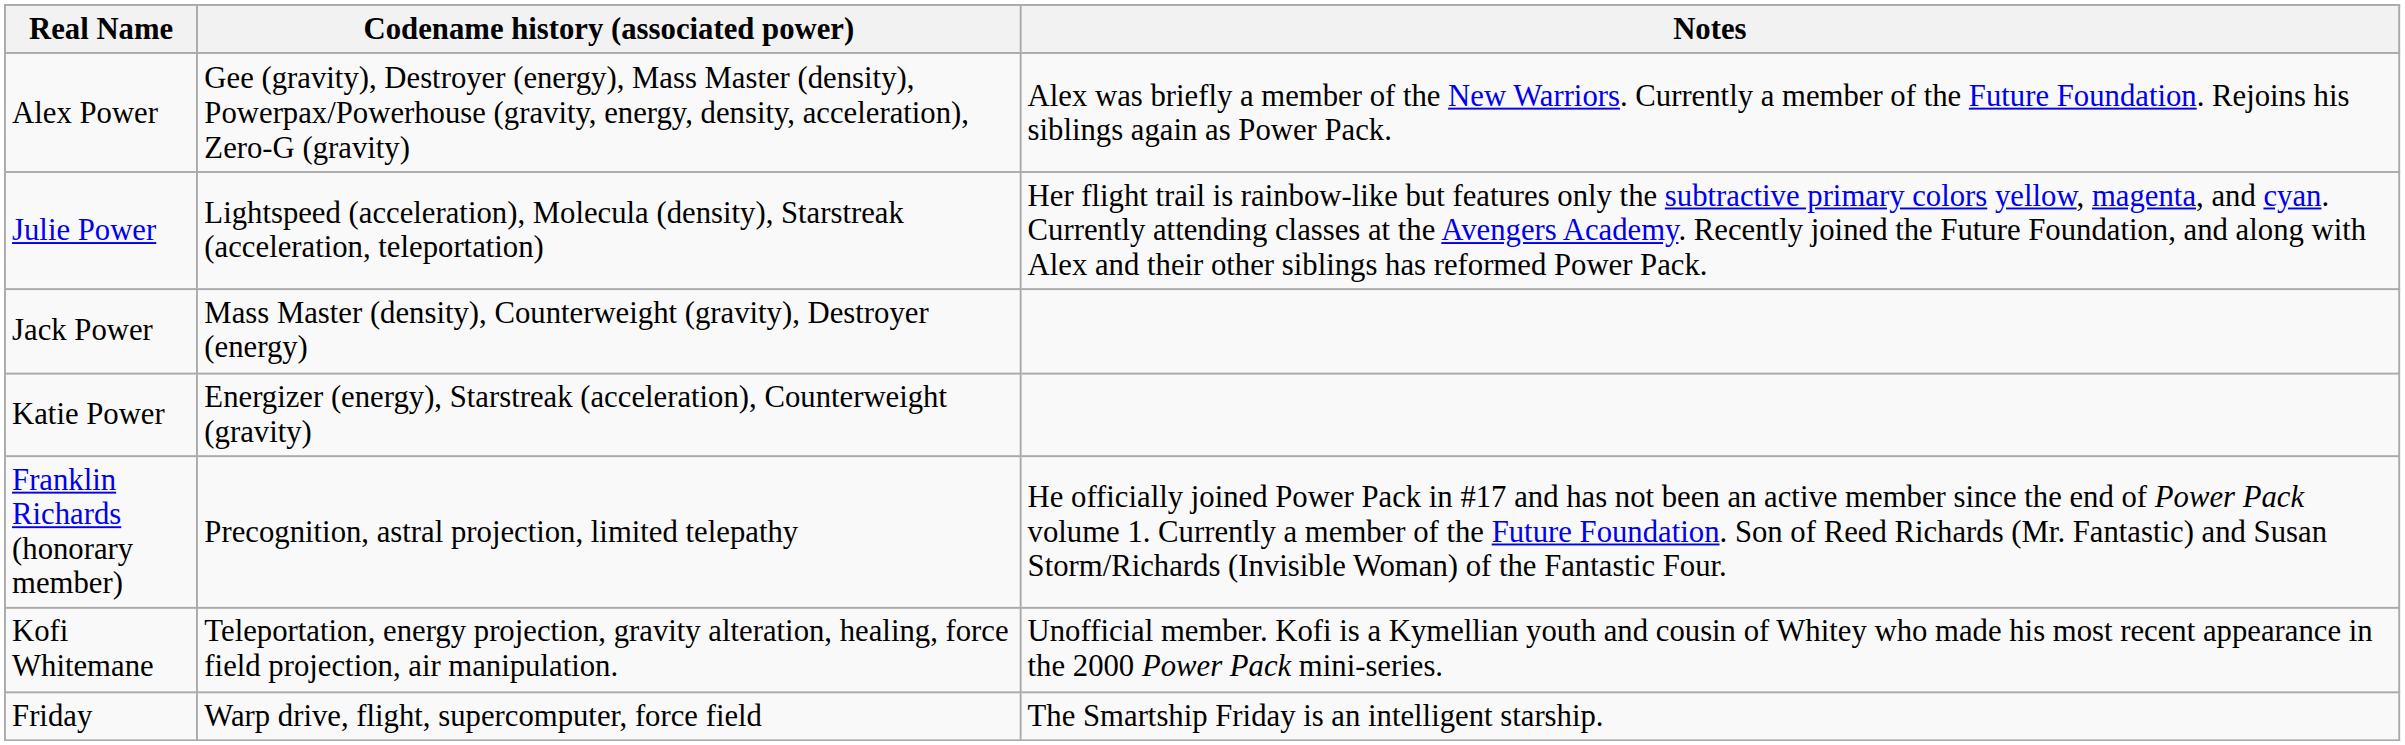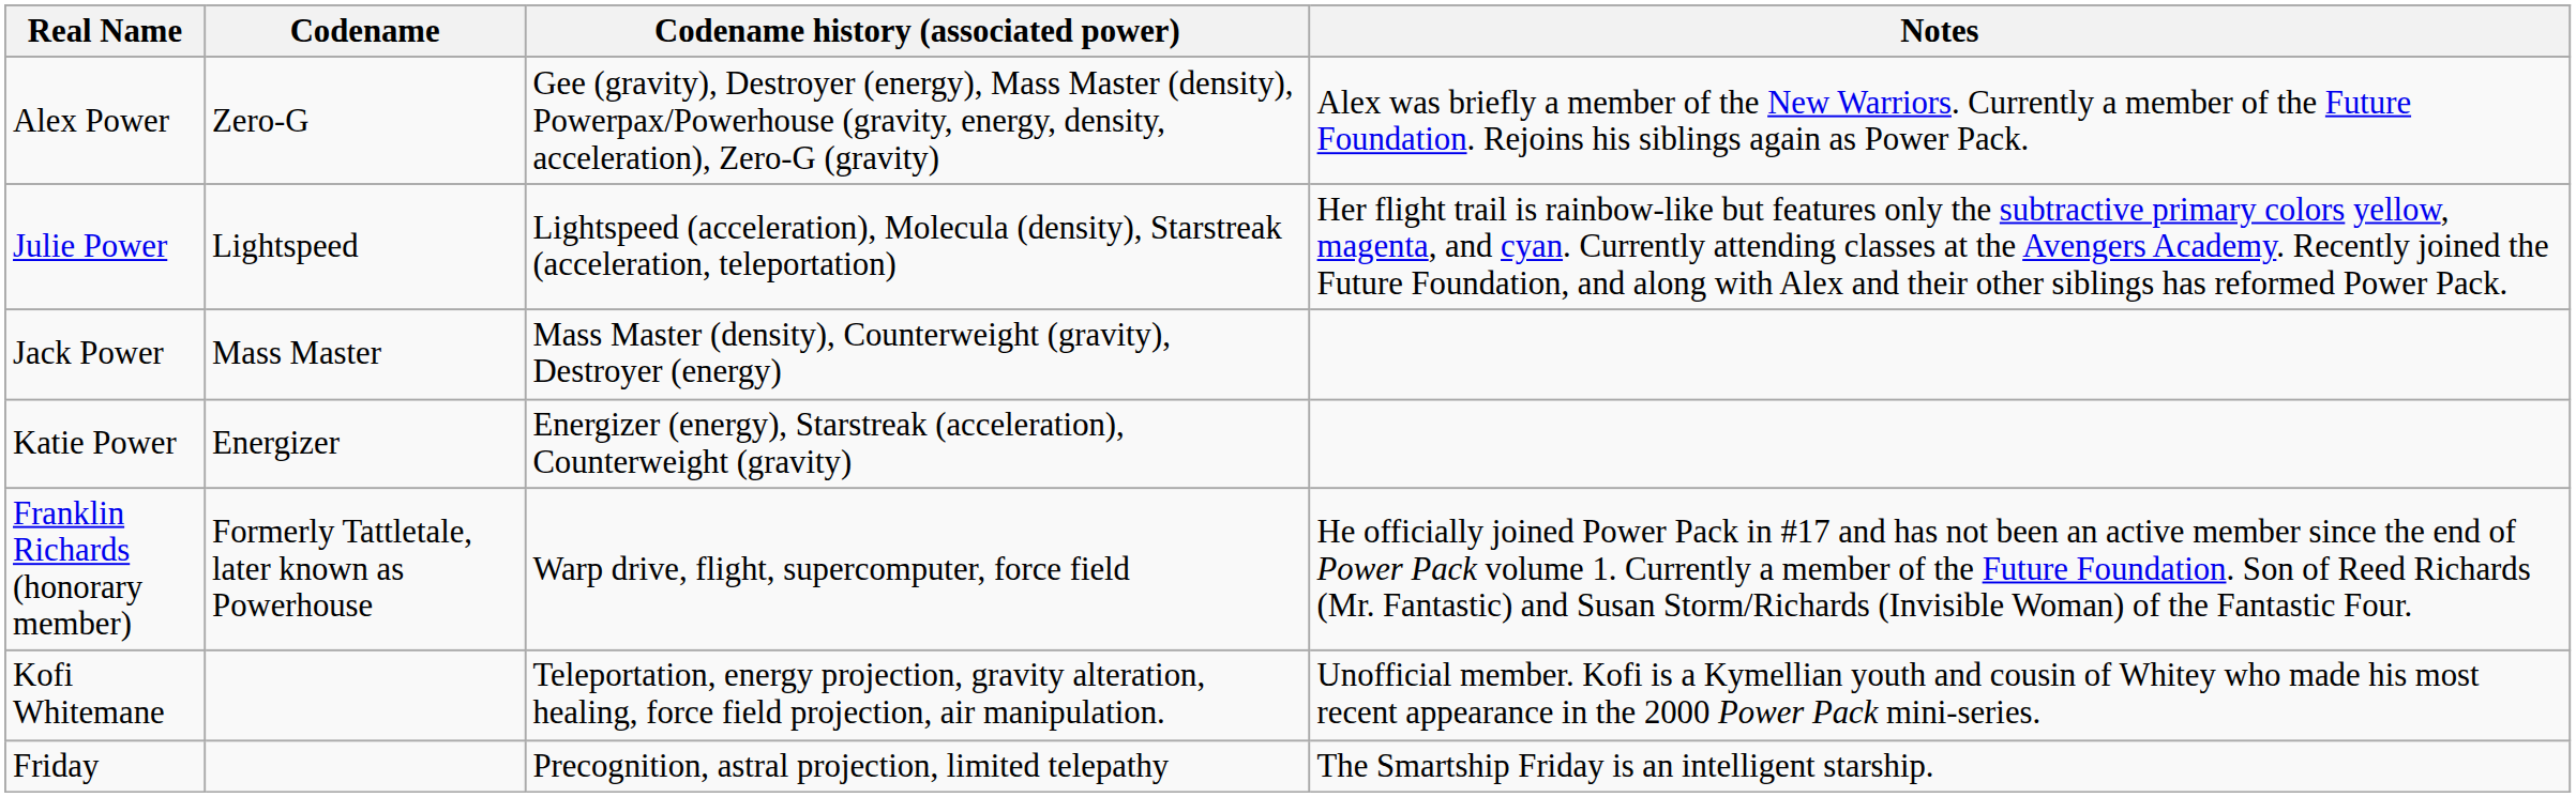+ column: Codename | Zero-G | Lightspeed | Mass Master | Energizer | Formerly Tattletale, later known as Powerhouse
Franklin Richards (honorary member) | Codename history (associated power): Precognition, astral projection, limited telepathy -> Warp drive, flight, supercomputer, force field
Friday | Codename history (associated power): Warp drive, flight, supercomputer, force field -> Precognition, astral projection, limited telepathy
